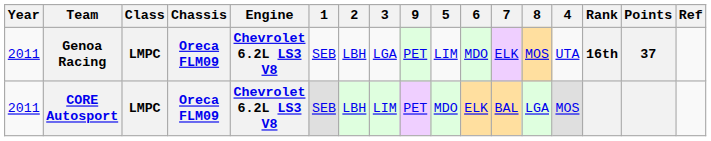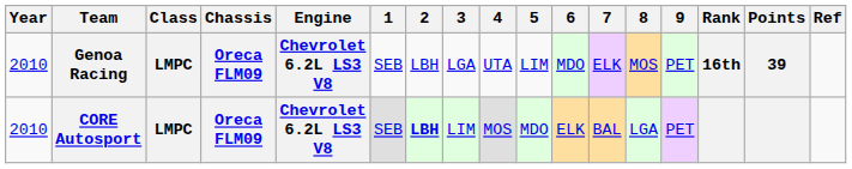columns swapped: 4 <-> 9
Genoa Racing | Year: 2011 -> 2010
Genoa Racing | Points: 37 -> 39
CORE Autosport | Year: 2011 -> 2010
CORE Autosport | 2: normal -> bold
